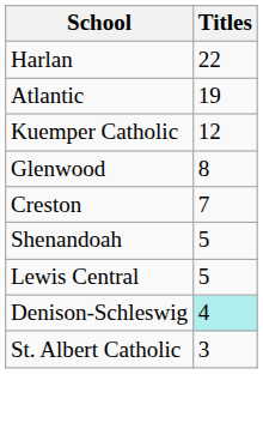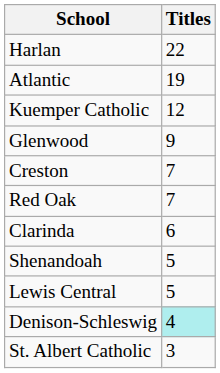Glenwood | Titles: 8 -> 9
+ row: Red Oak | 7
+ row: Clarinda | 6
